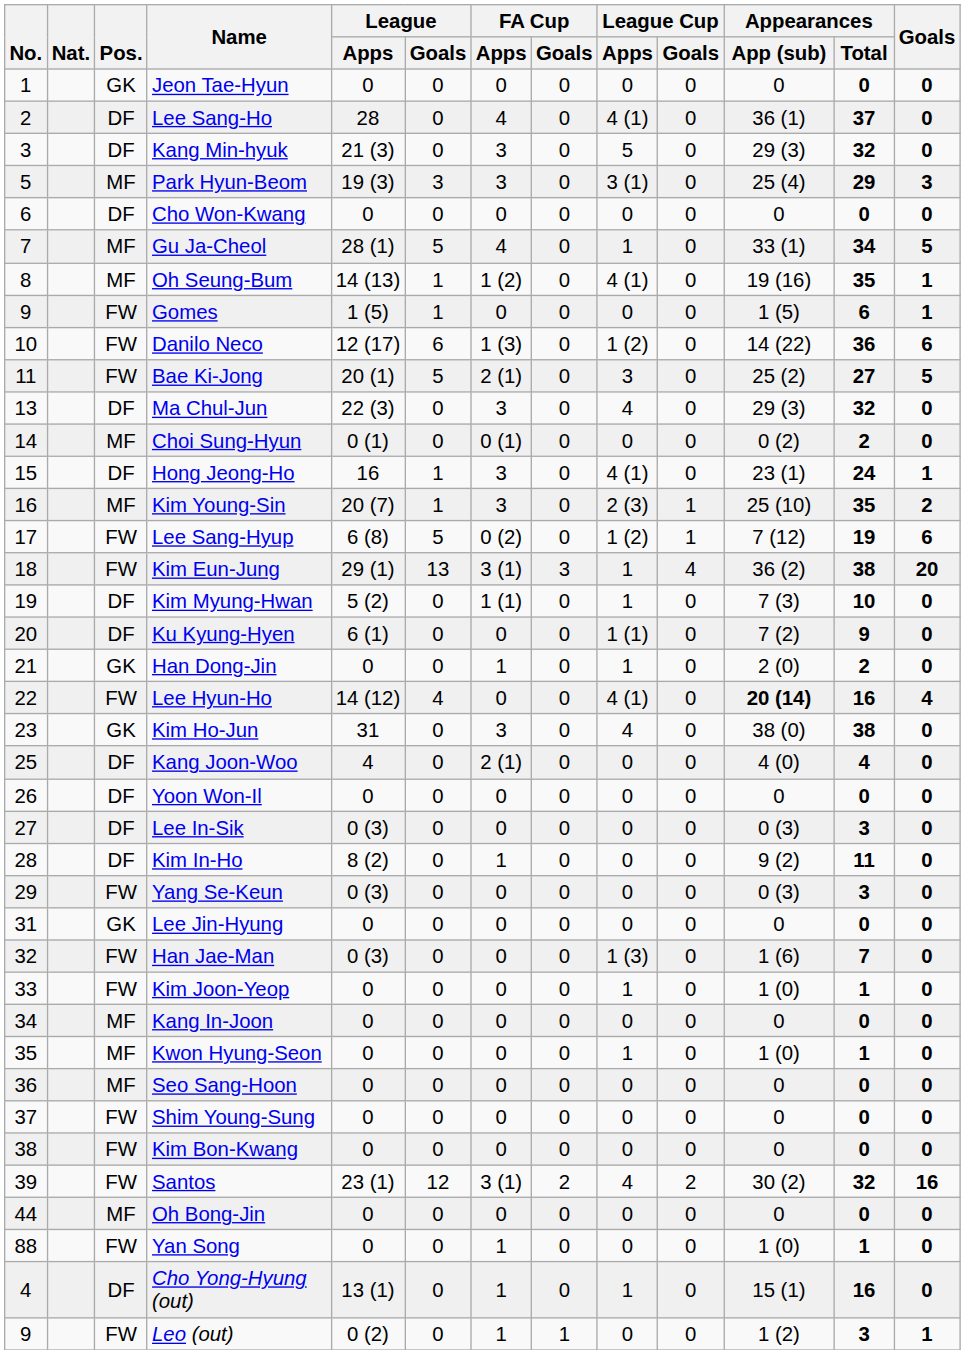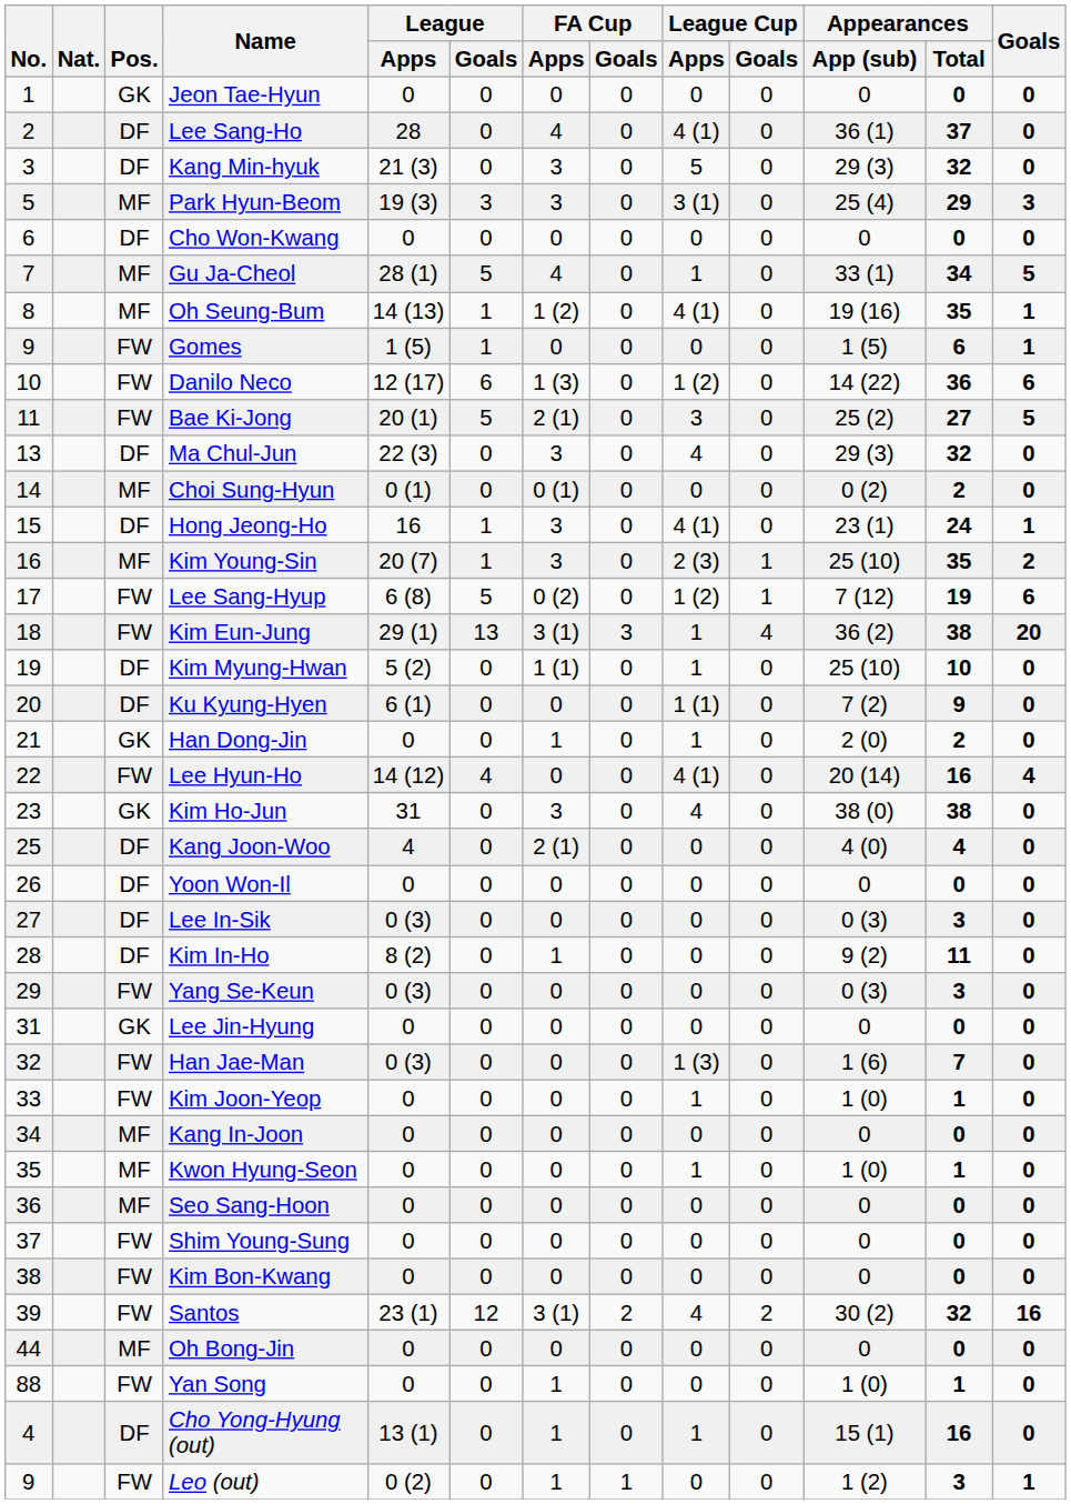Kim Myung-Hwan | Appearances / App (sub): 7 (3) -> 25 (10)
Lee Hyun-Ho | Appearances / App (sub): bold -> normal
